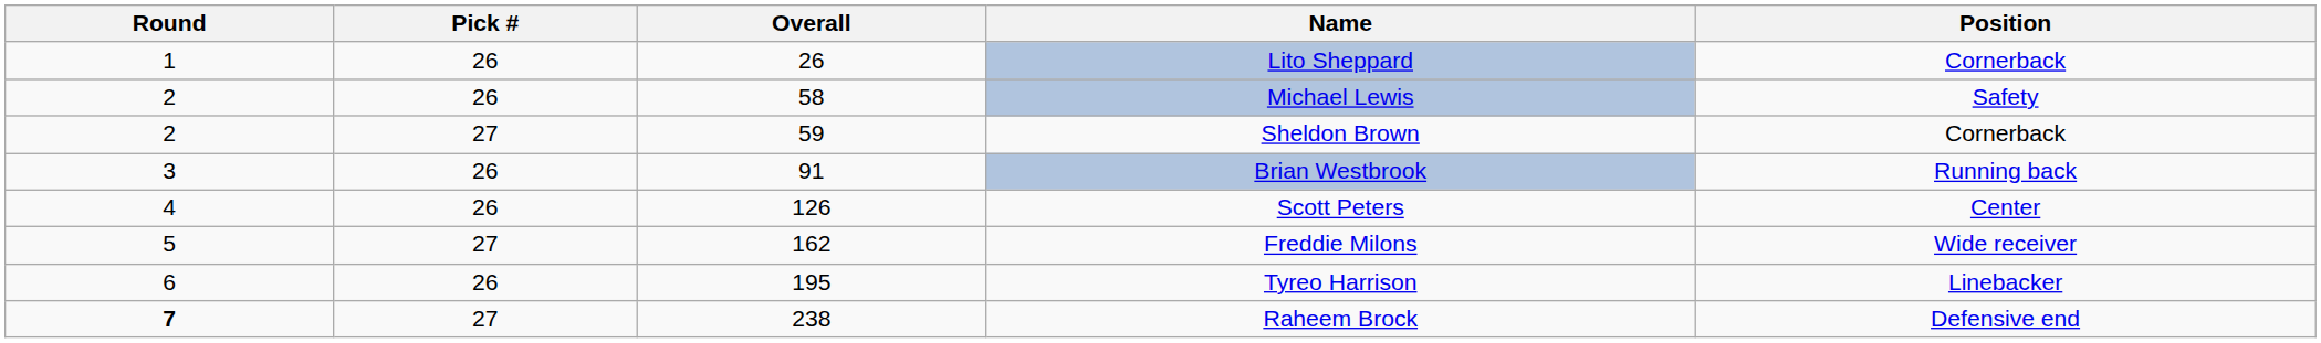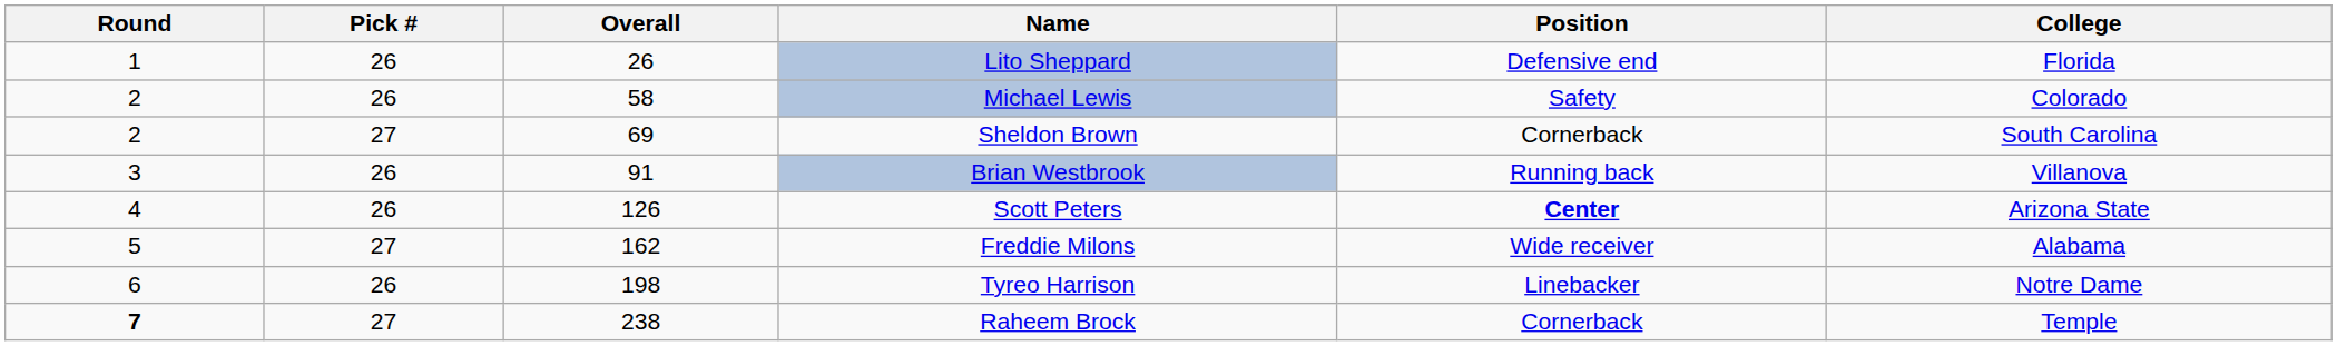+ column: College | Florida | Colorado | South Carolina | Villanova | Arizona State | Alabama | Notre Dame | Temple
Lito Sheppard | Position: Cornerback -> Defensive end
Sheldon Brown | Overall: 59 -> 69
Scott Peters | Position: normal -> bold
Tyreo Harrison | Overall: 195 -> 198
Raheem Brock | Position: Defensive end -> Cornerback
